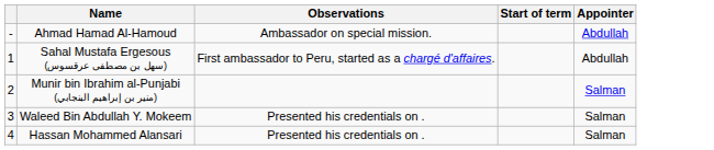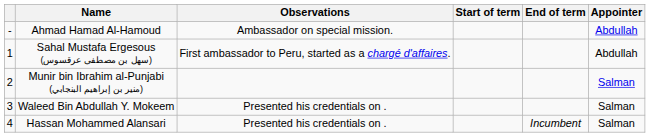+ column: End of term | Incumbent
